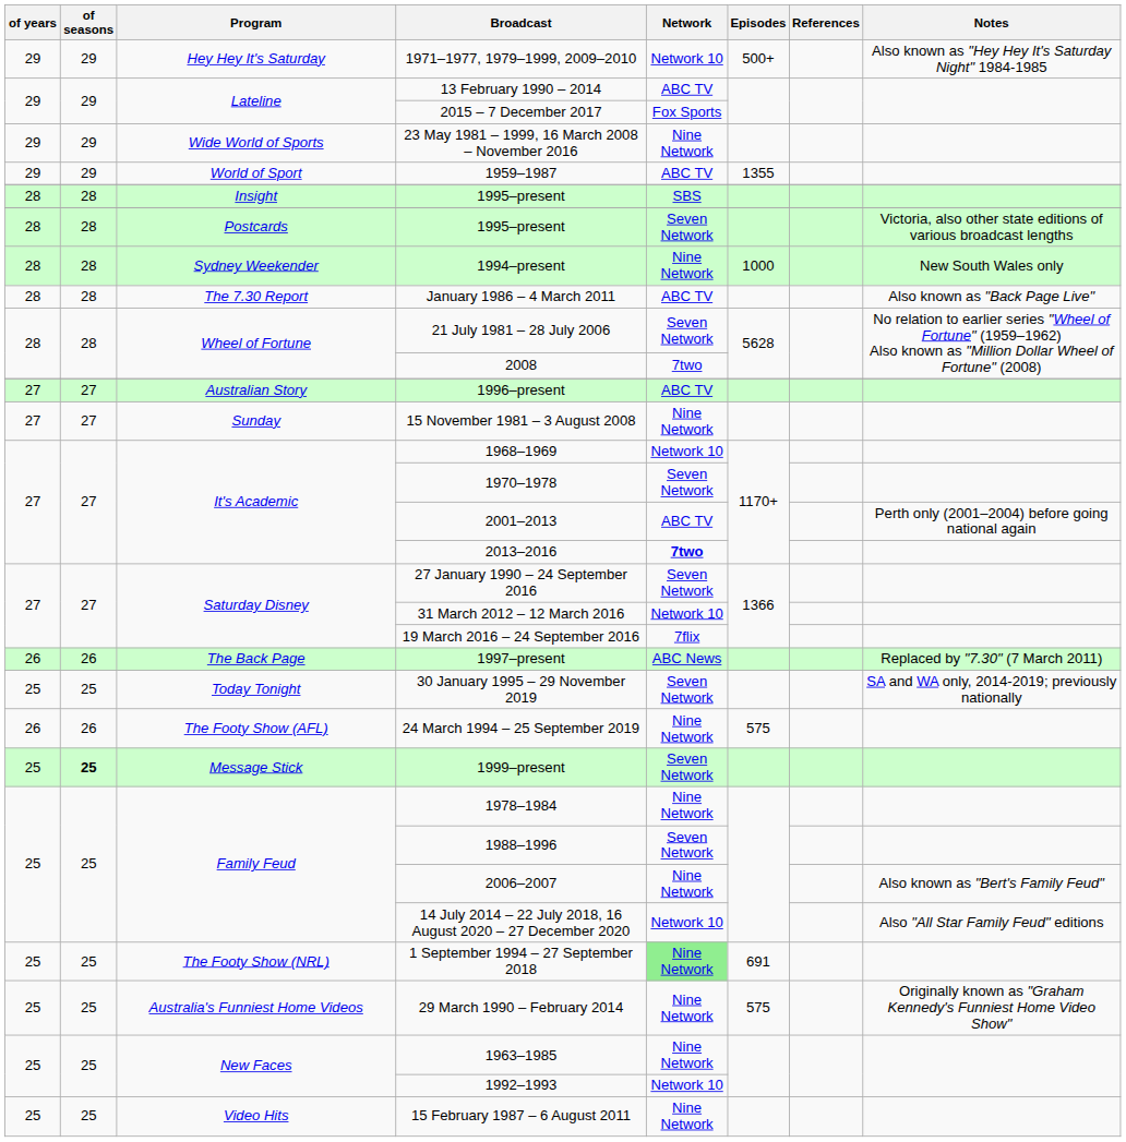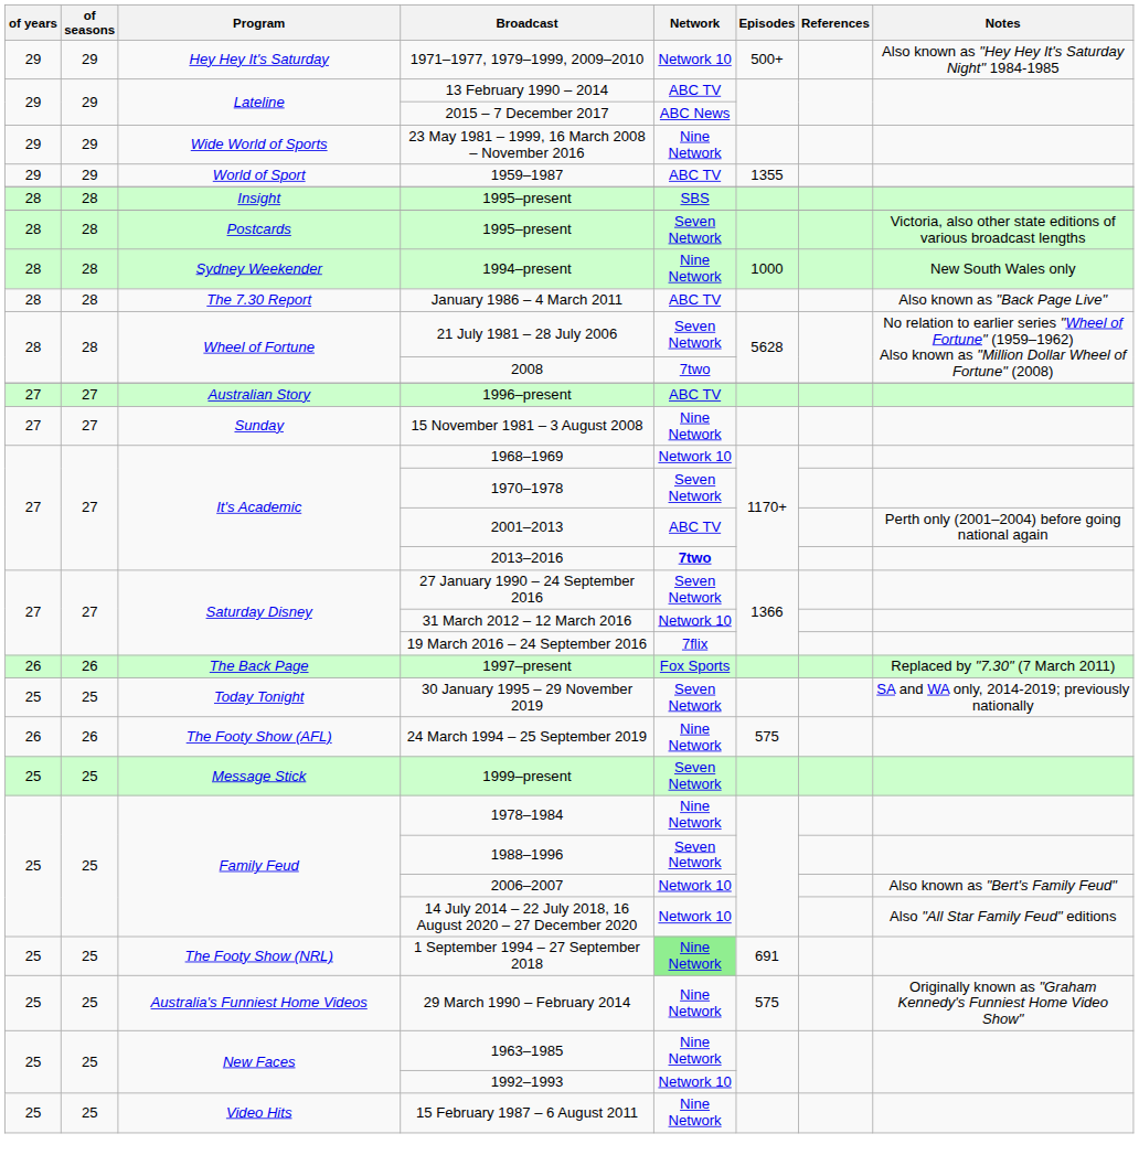2015 – 7 December 2017 | Network: Fox Sports -> ABC News
1997–present | Network: ABC News -> Fox Sports
1999–present | of seasons: bold -> normal
2006–2007 | Network: Nine Network -> Network 10
